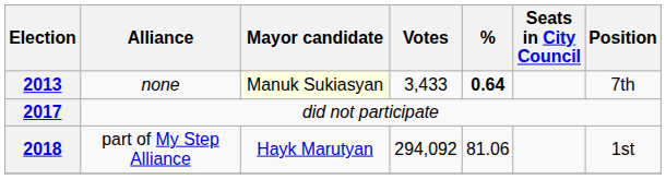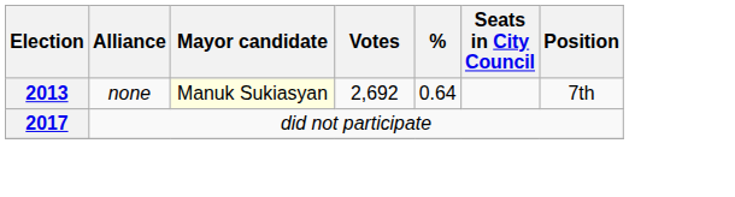2013 | Votes: 3,433 -> 2,692
2013 | %: bold -> normal
- row: 2018 | part of My Step Alliance | Hayk Marutyan | 294,092 | 81.06 | 1st
